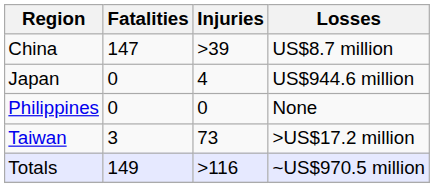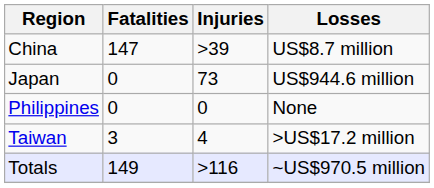Japan | Injuries: 4 -> 73
Taiwan | Injuries: 73 -> 4
